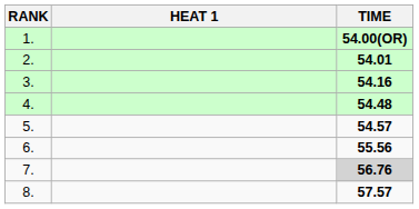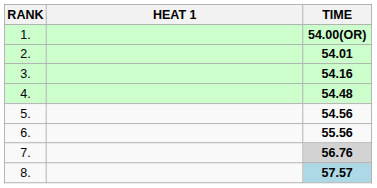5. | TIME: 54.57 -> 54.56
8. | TIME: no background -> lightblue background
